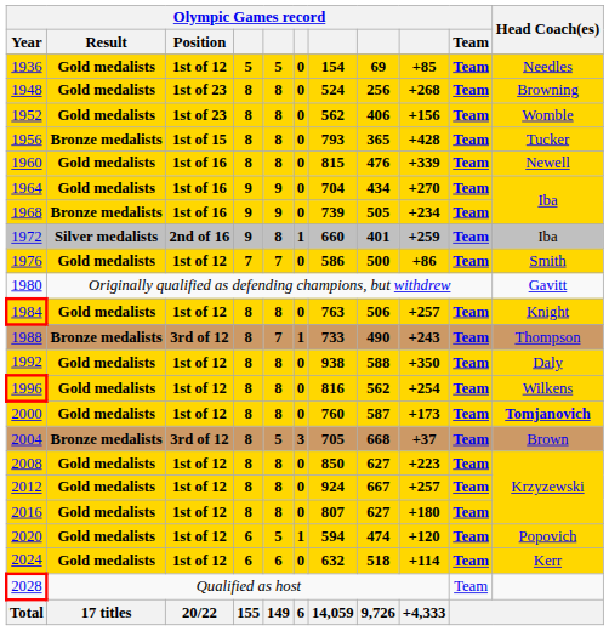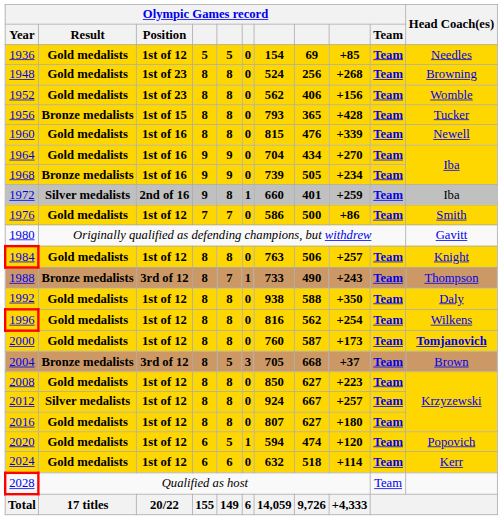2012 | Olympic Games record / Result: Gold medalists -> Silver medalists
